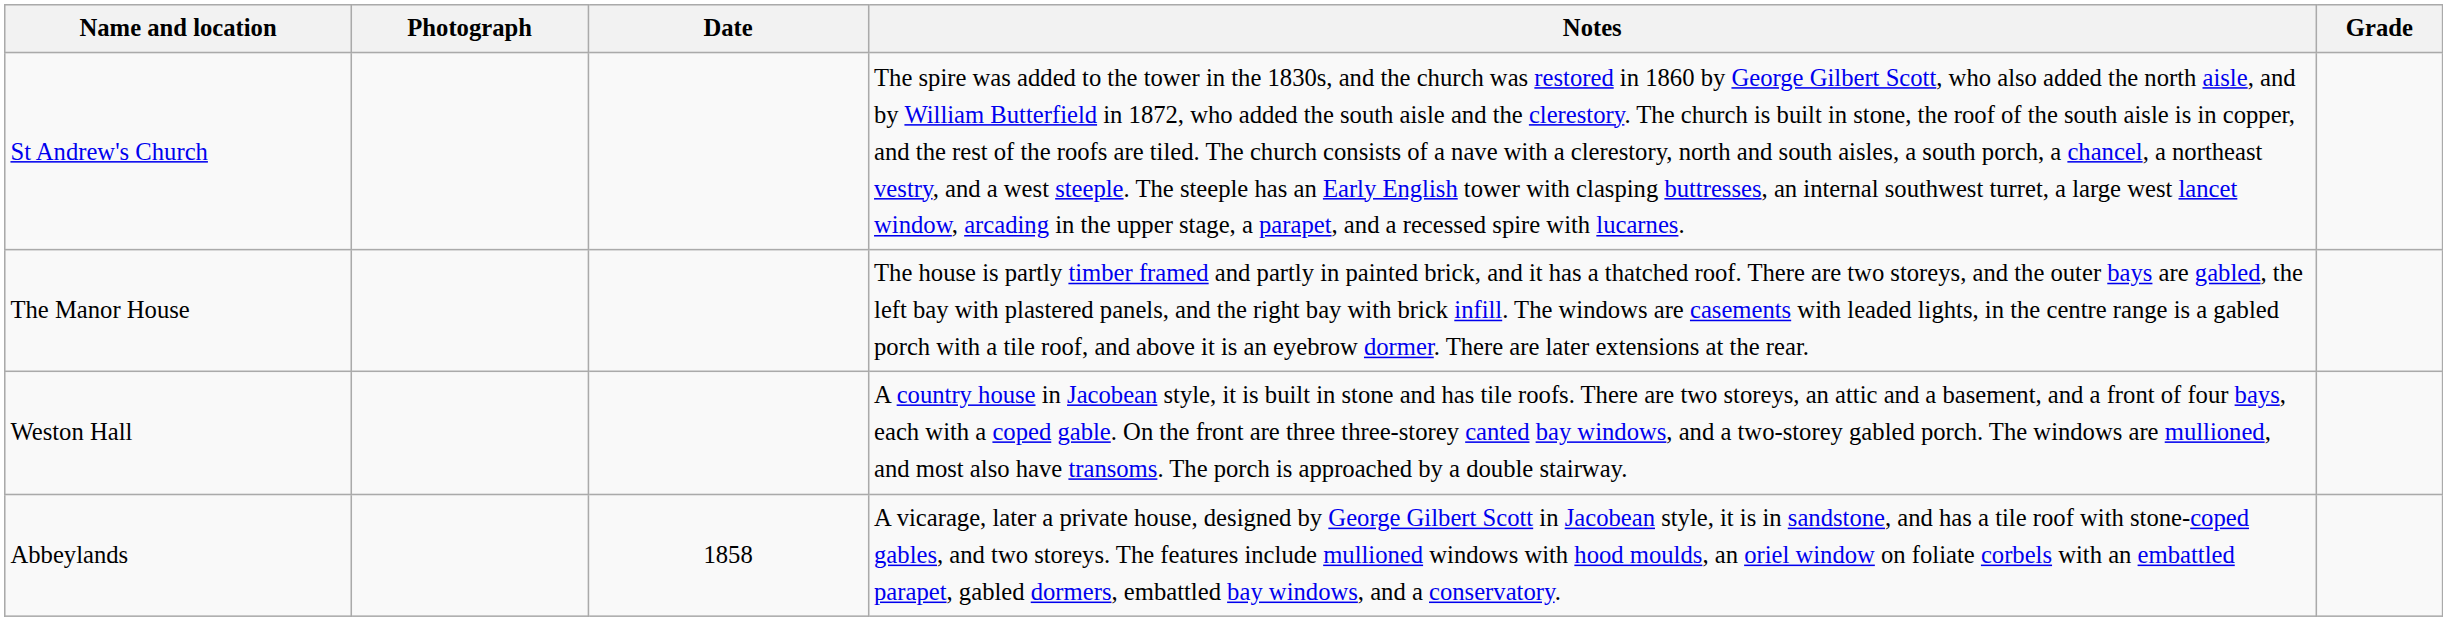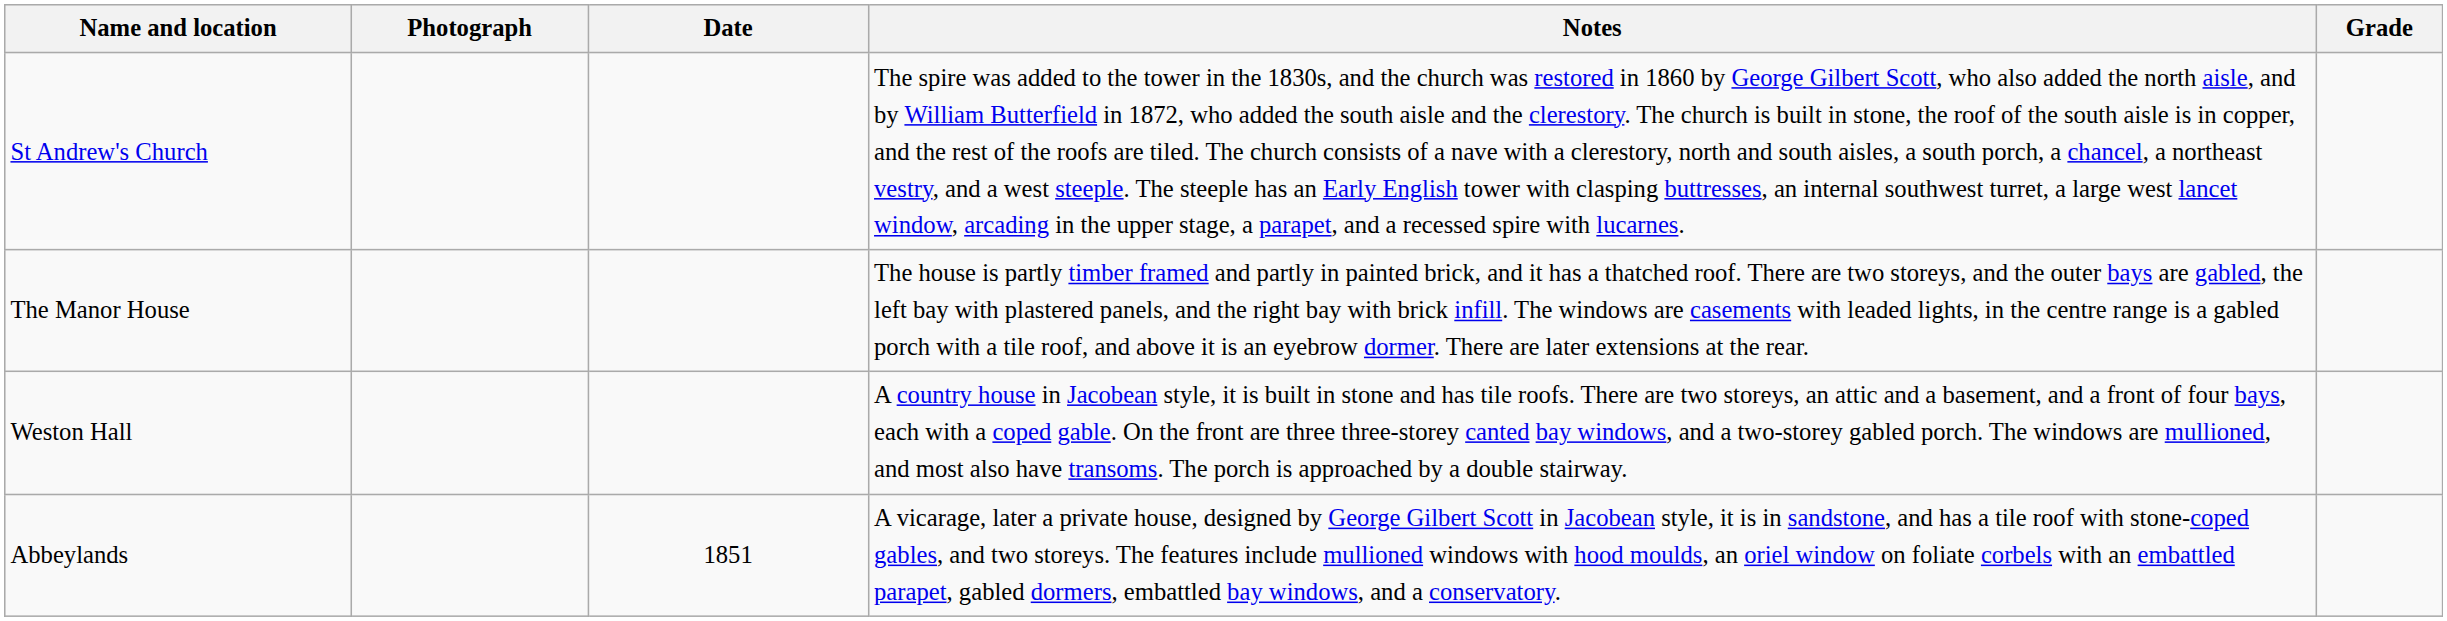Abbeylands | Date: 1858 -> 1851
